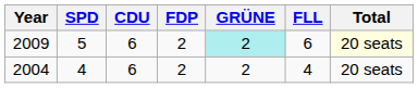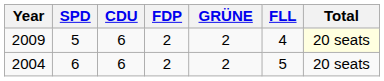2009 | GRÜNE: paleturquoise background -> no background
2009 | FLL: 6 -> 4
2004 | SPD: 4 -> 6
2004 | FLL: 4 -> 5
